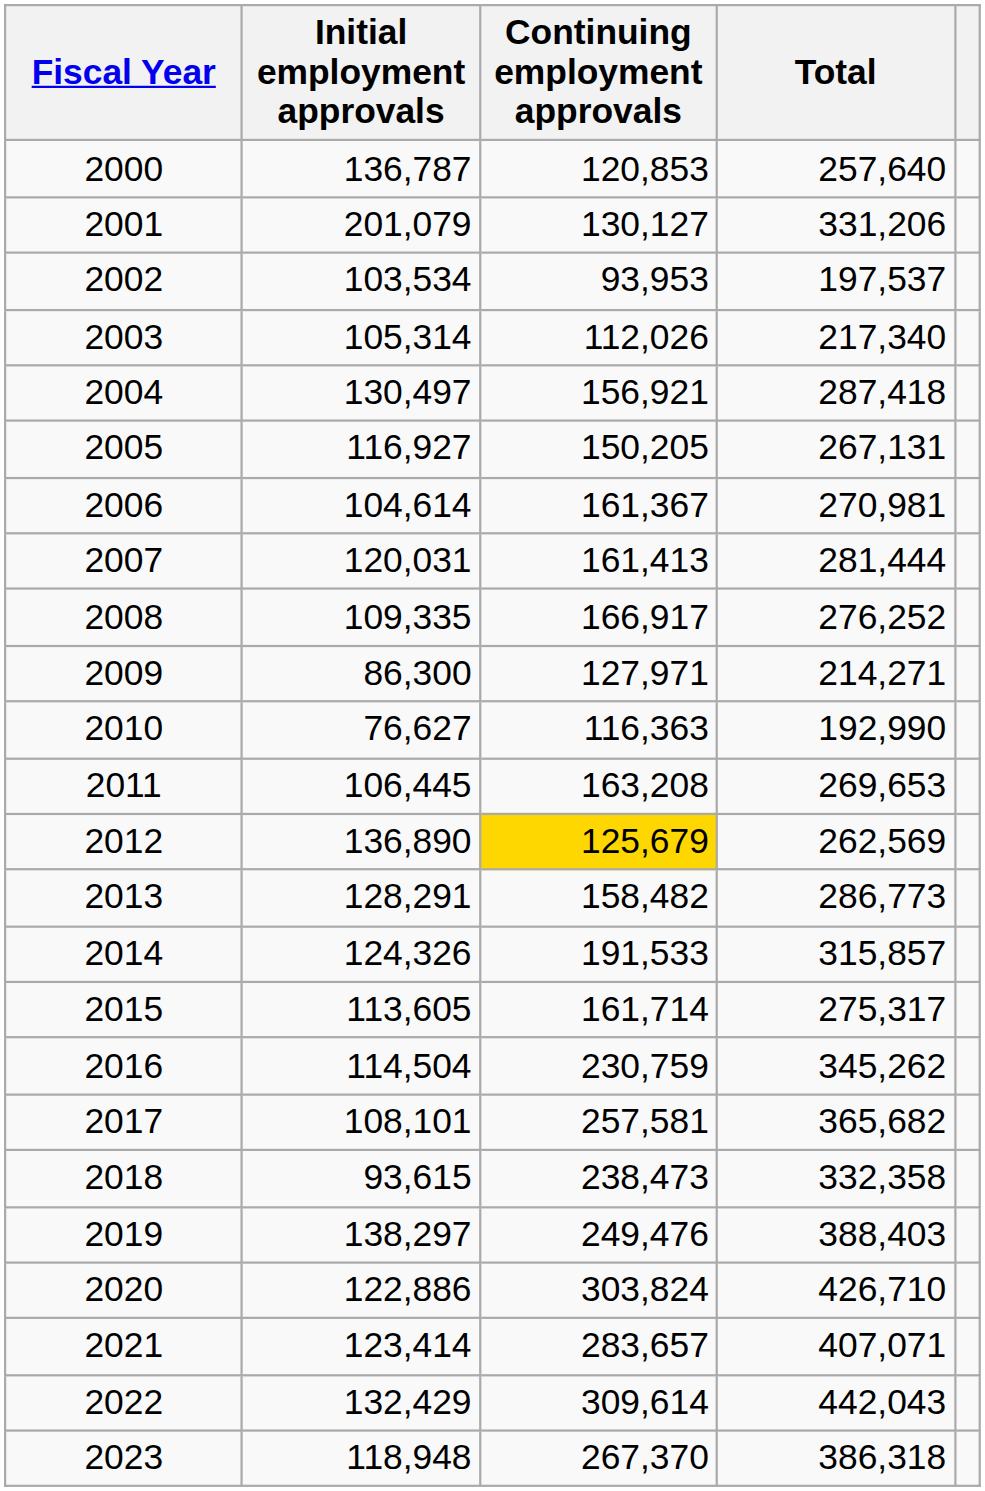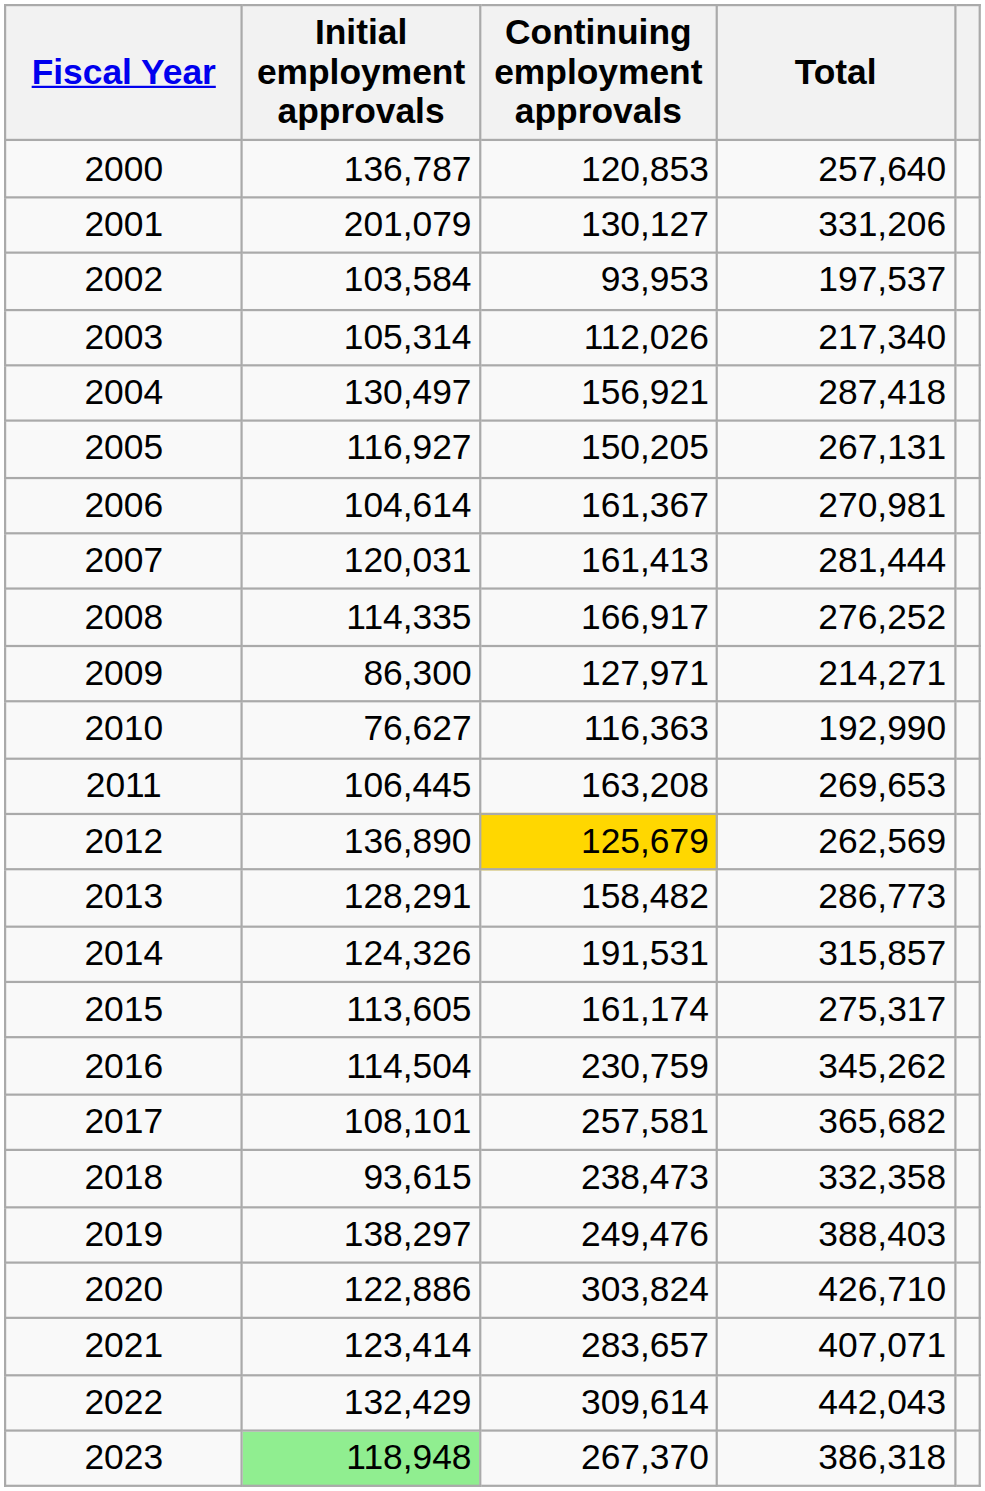2002 | Initial employment approvals: 103,534 -> 103,584
2008 | Initial employment approvals: 109,335 -> 114,335
2014 | Continuing employment approvals: 191,533 -> 191,531
2015 | Continuing employment approvals: 161,714 -> 161,174
2023 | Initial employment approvals: no background -> lightgreen background
